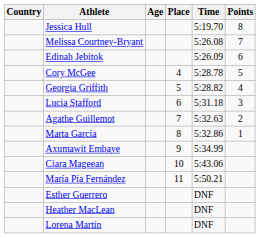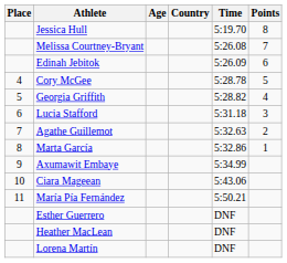columns swapped: Place <-> Country
